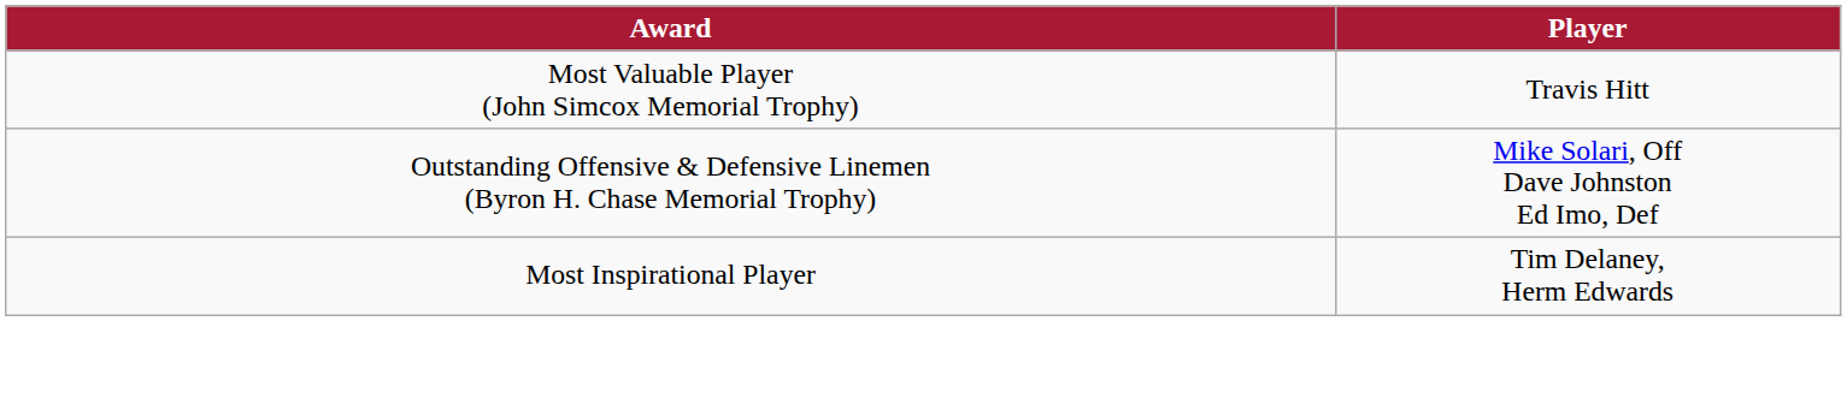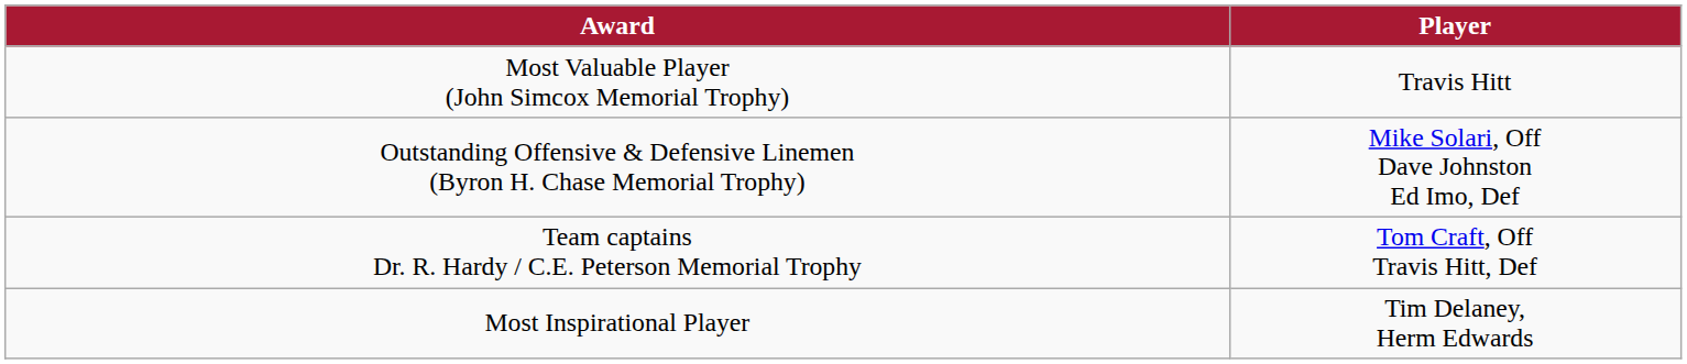+ row: Team captains Dr. R. Hardy / C.E. Peterson Memorial Trophy | Tom Craft, Off Travis Hitt, Def
